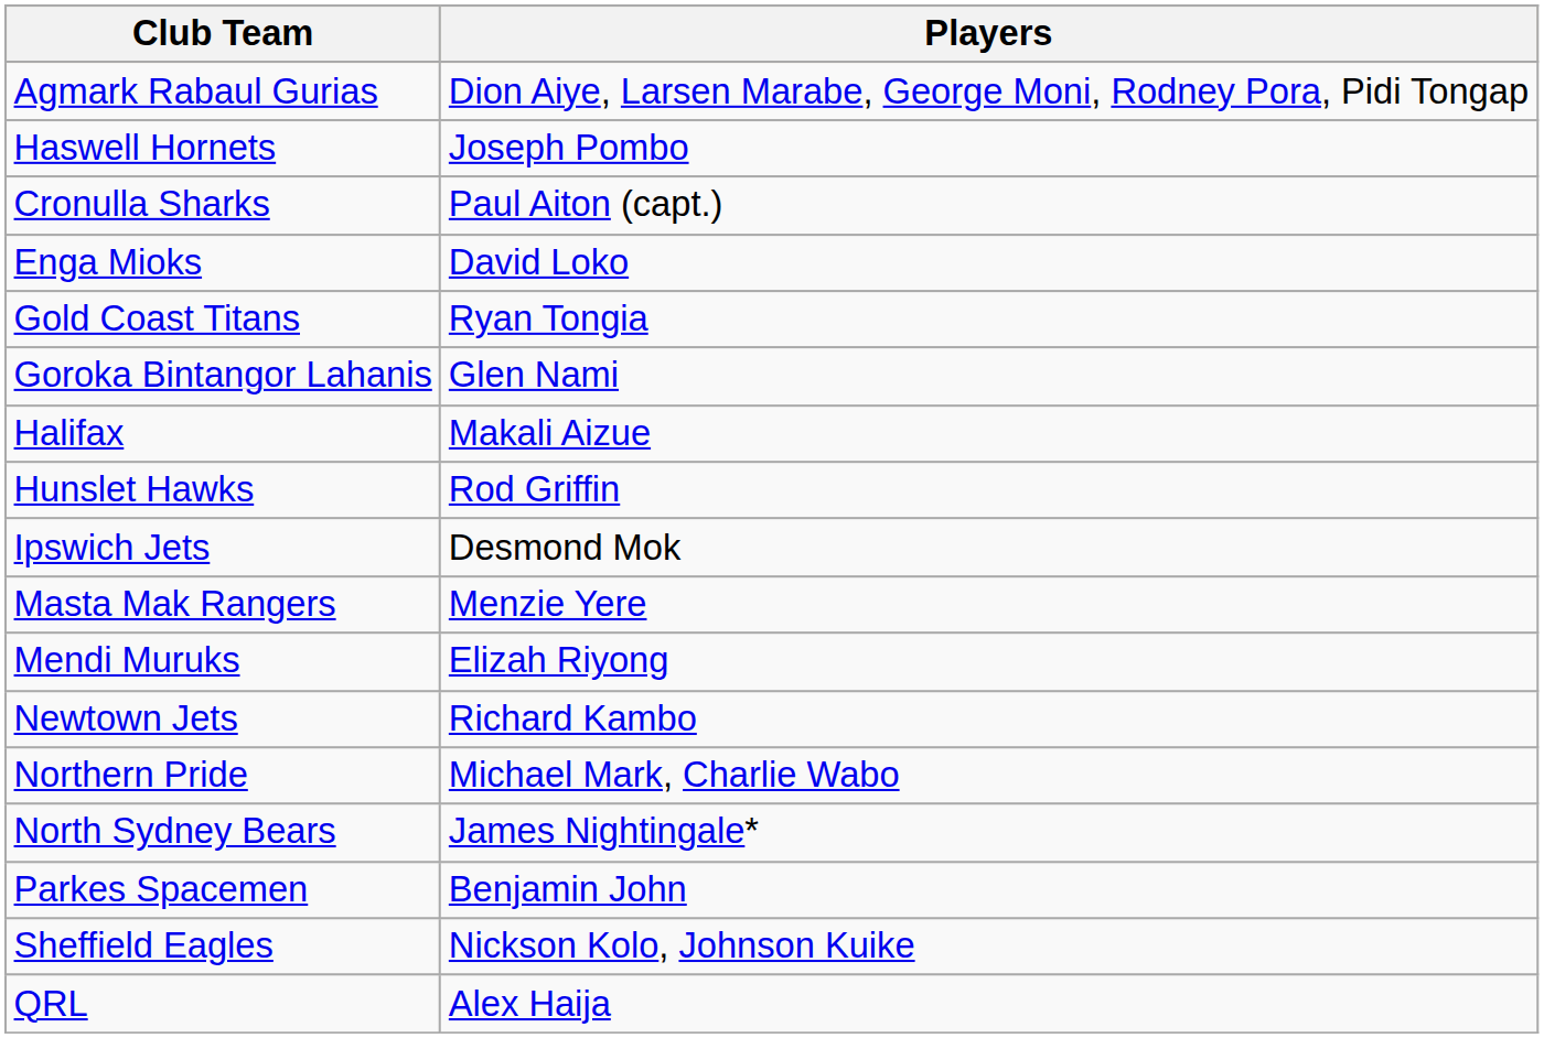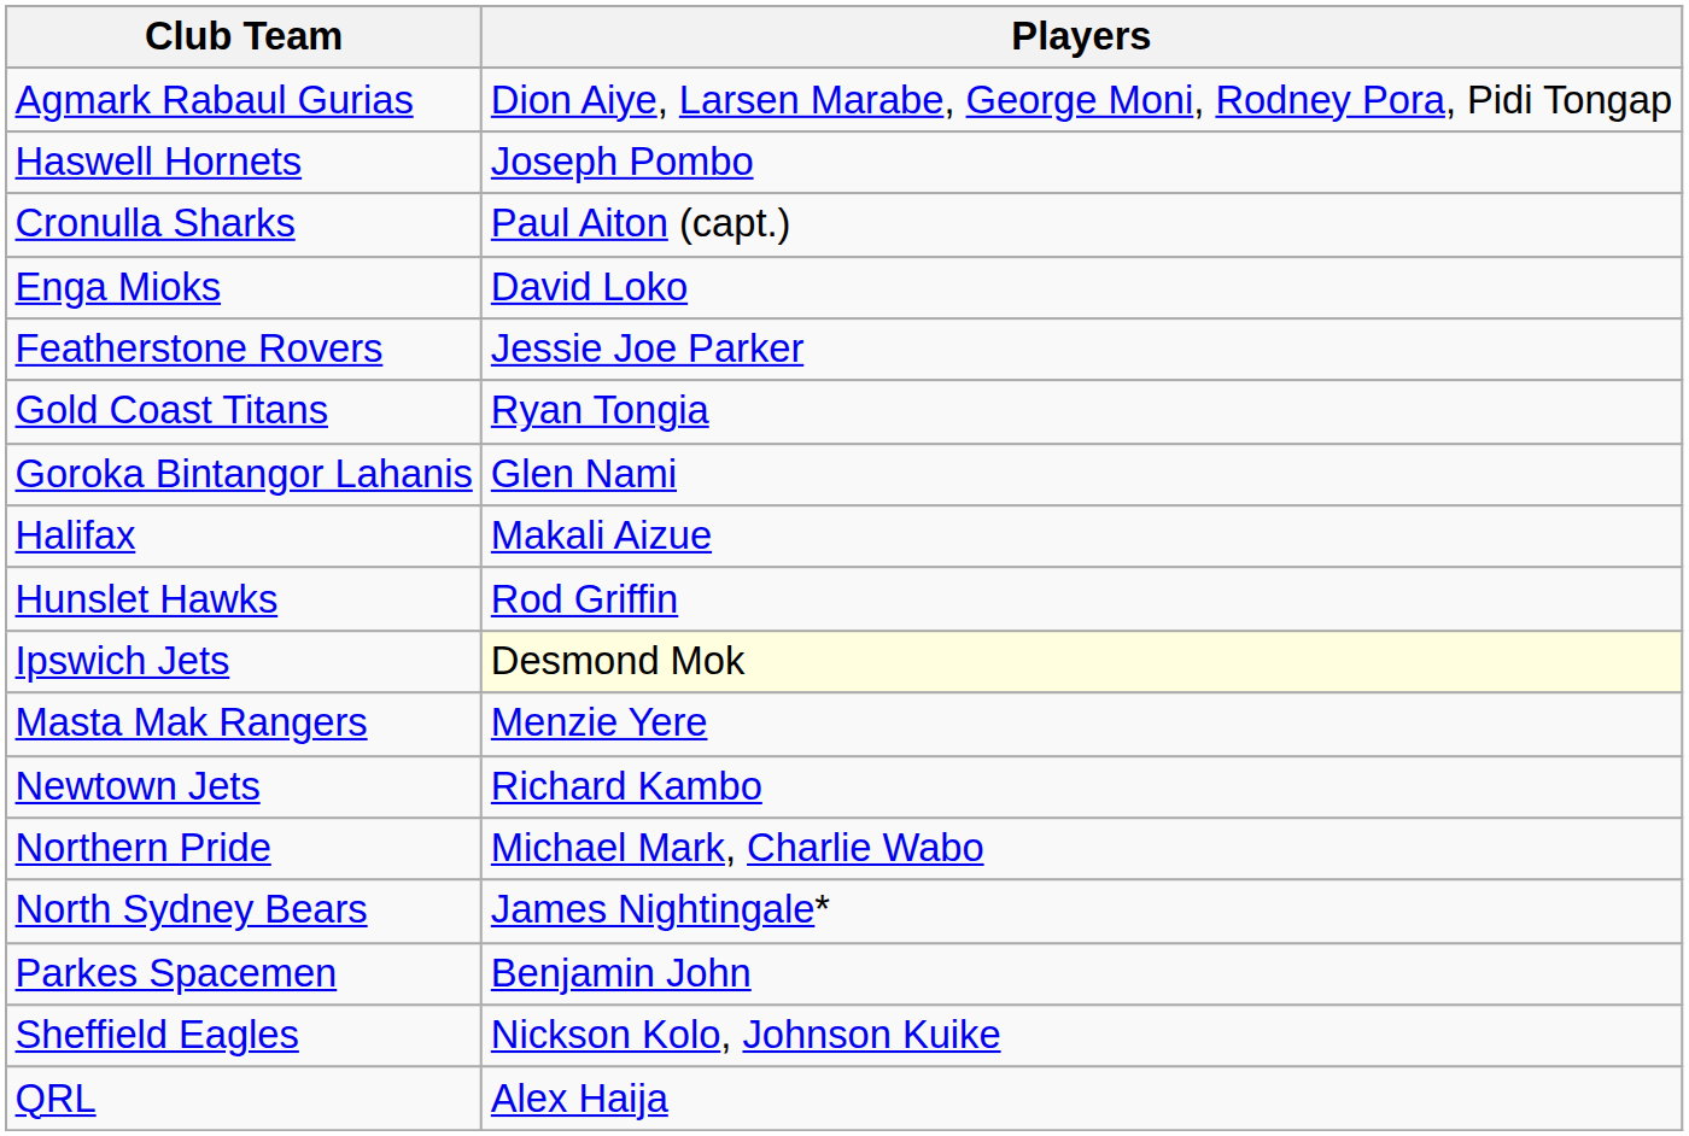+ row: Featherstone Rovers | Jessie Joe Parker
Ipswich Jets | Players: no background -> lightyellow background
- row: Mendi Muruks | Elizah Riyong
